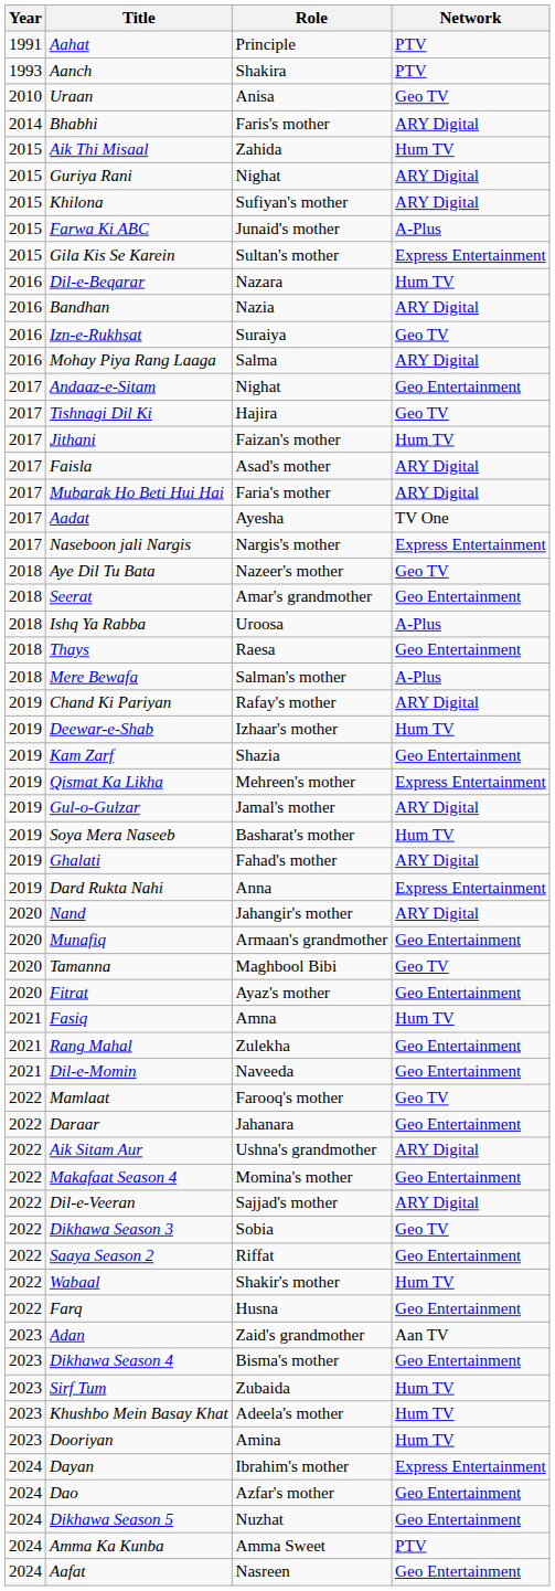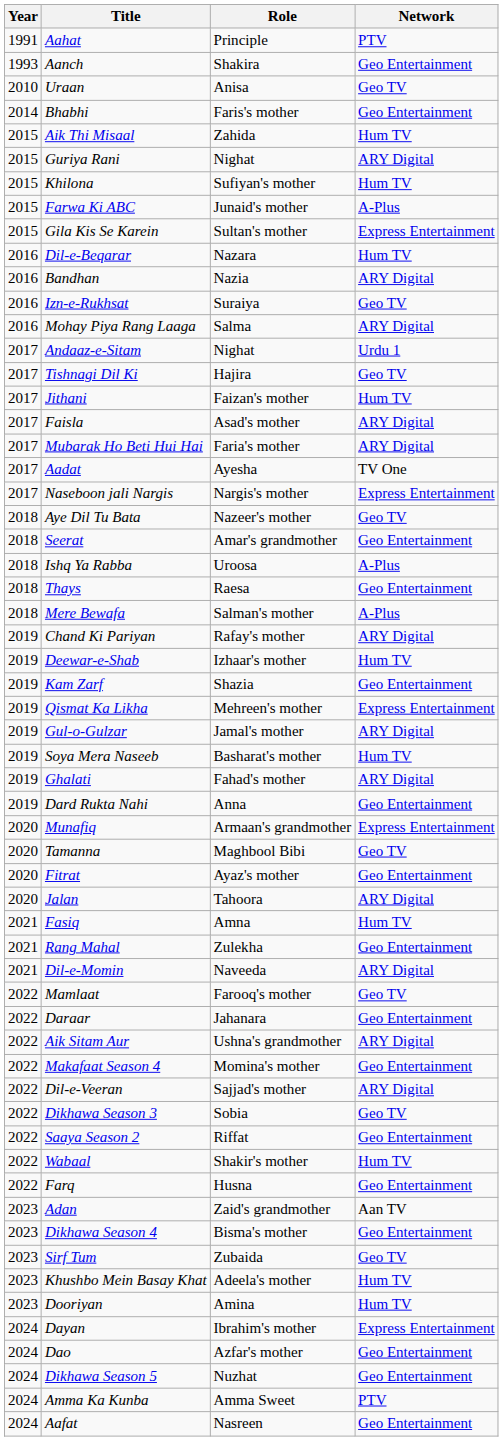Aanch | Network: PTV -> Geo Entertainment
Bhabhi | Network: ARY Digital -> Geo Entertainment
Khilona | Network: ARY Digital -> Hum TV
Andaaz-e-Sitam | Network: Geo Entertainment -> Urdu 1
Dard Rukta Nahi | Network: Express Entertainment -> Geo Entertainment
- row: 2020 | Nand | Jahangir's mother | ARY Digital
Munafiq | Network: Geo Entertainment -> Express Entertainment
+ row: 2020 | Jalan | Tahoora | ARY Digital
Dil-e-Momin | Network: Geo Entertainment -> ARY Digital
Sirf Tum | Network: Hum TV -> Geo TV
